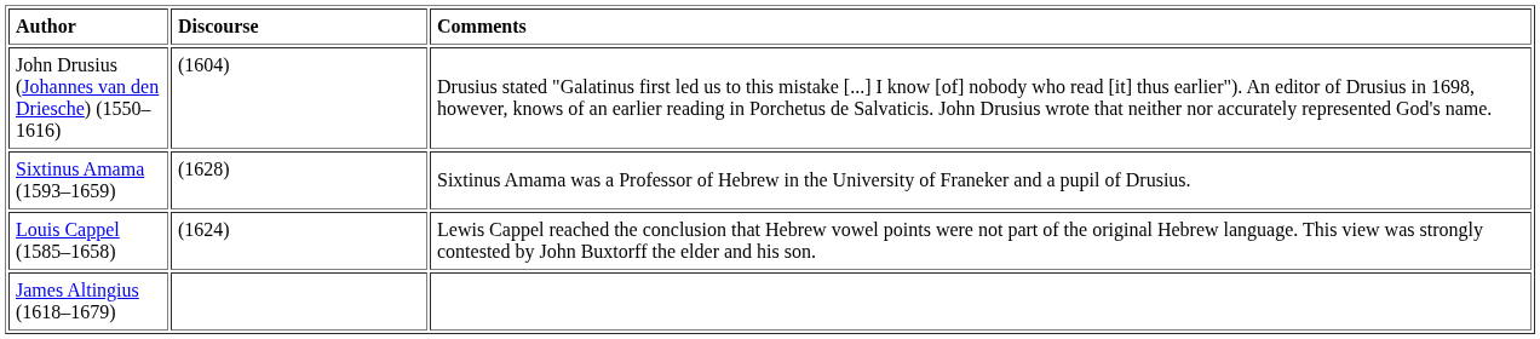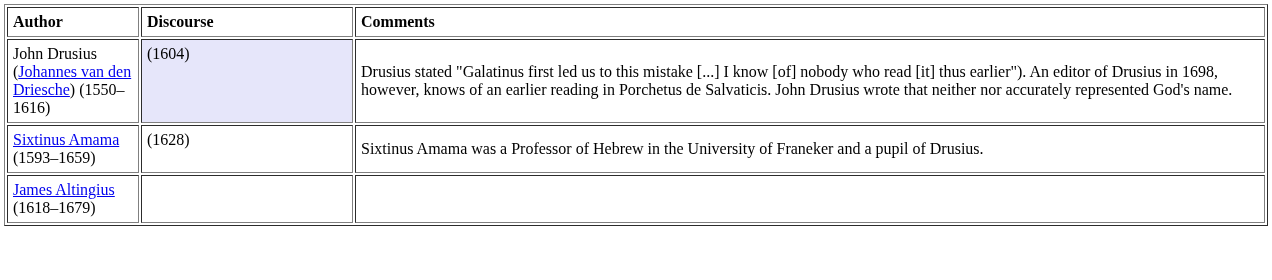John Drusius (Johannes van den Driesche) (1550–1616) | Discourse: no background -> lavender background
- row: Louis Cappel (1585–1658) | (1624) | Lewis Cappel reached the conclusion that Hebrew vowel points were not part of the original Hebrew language. This view was strongly contested by John Buxtorff the elder and his son.
